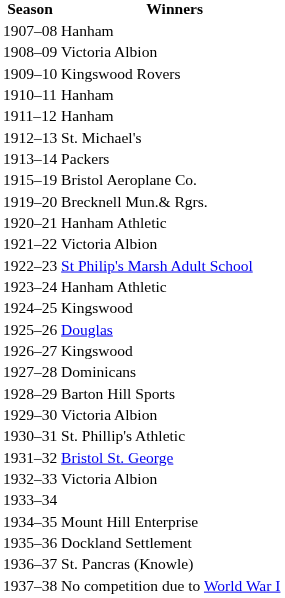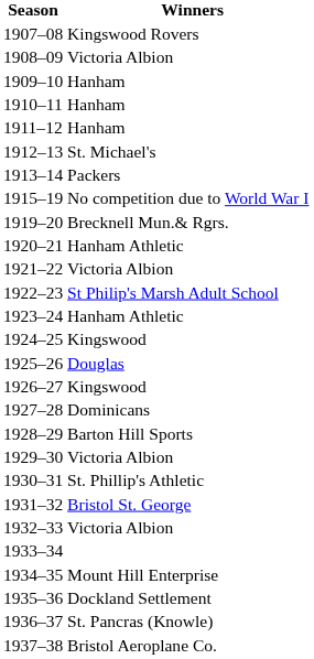1907–08 | Winners: Hanham -> Kingswood Rovers
1909–10 | Winners: Kingswood Rovers -> Hanham
1915–19 | Winners: Bristol Aeroplane Co. -> No competition due to World War I
1937–38 | Winners: No competition due to World War I -> Bristol Aeroplane Co.
